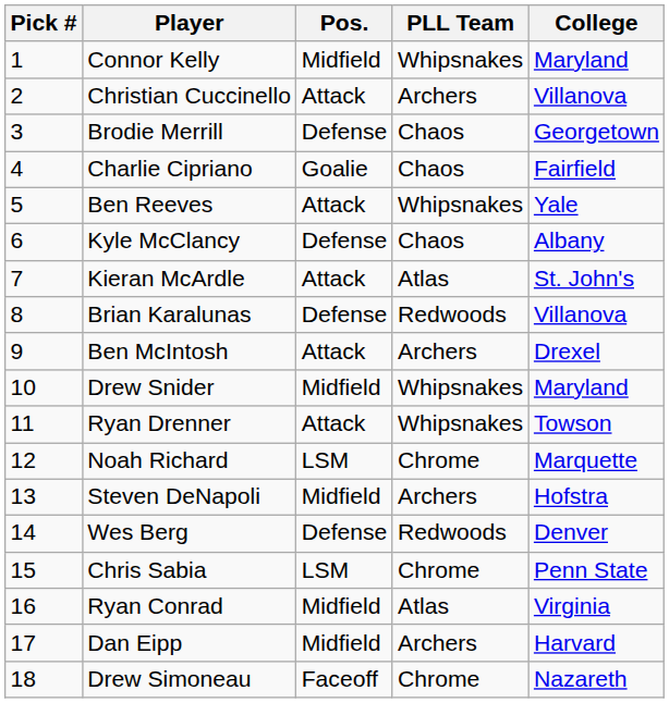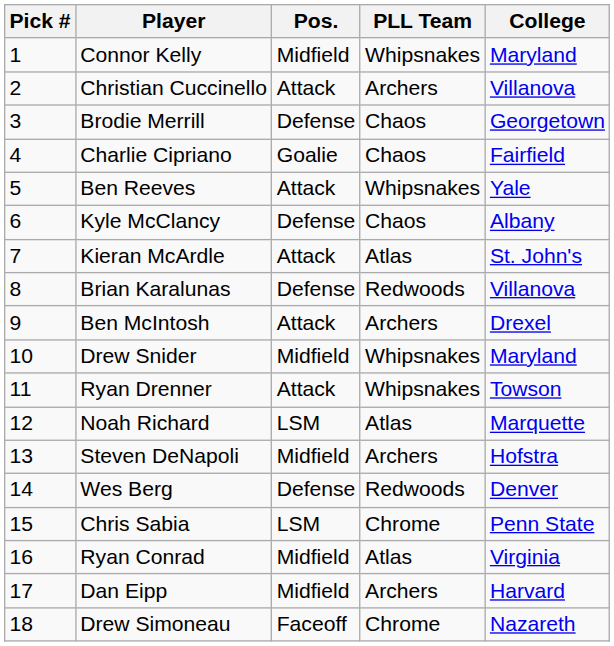Noah Richard | PLL Team: Chrome -> Atlas
